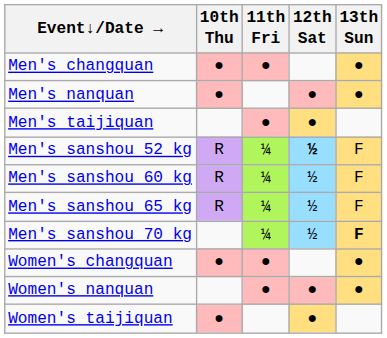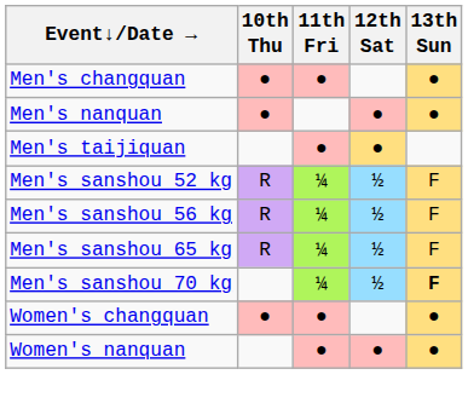Men's sanshou 52 kg | 12th Sat: bold -> normal
+ row: Men's sanshou 56 kg | R | ¼ | ½ | F
- row: Men's sanshou 60 kg | R | ¼ | ½ | F
- row: Women's taijiquan | ● | ●
